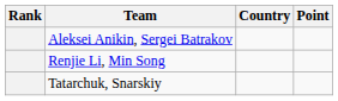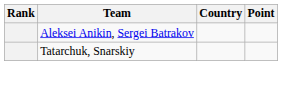- row: Renjie Li, Min Song
